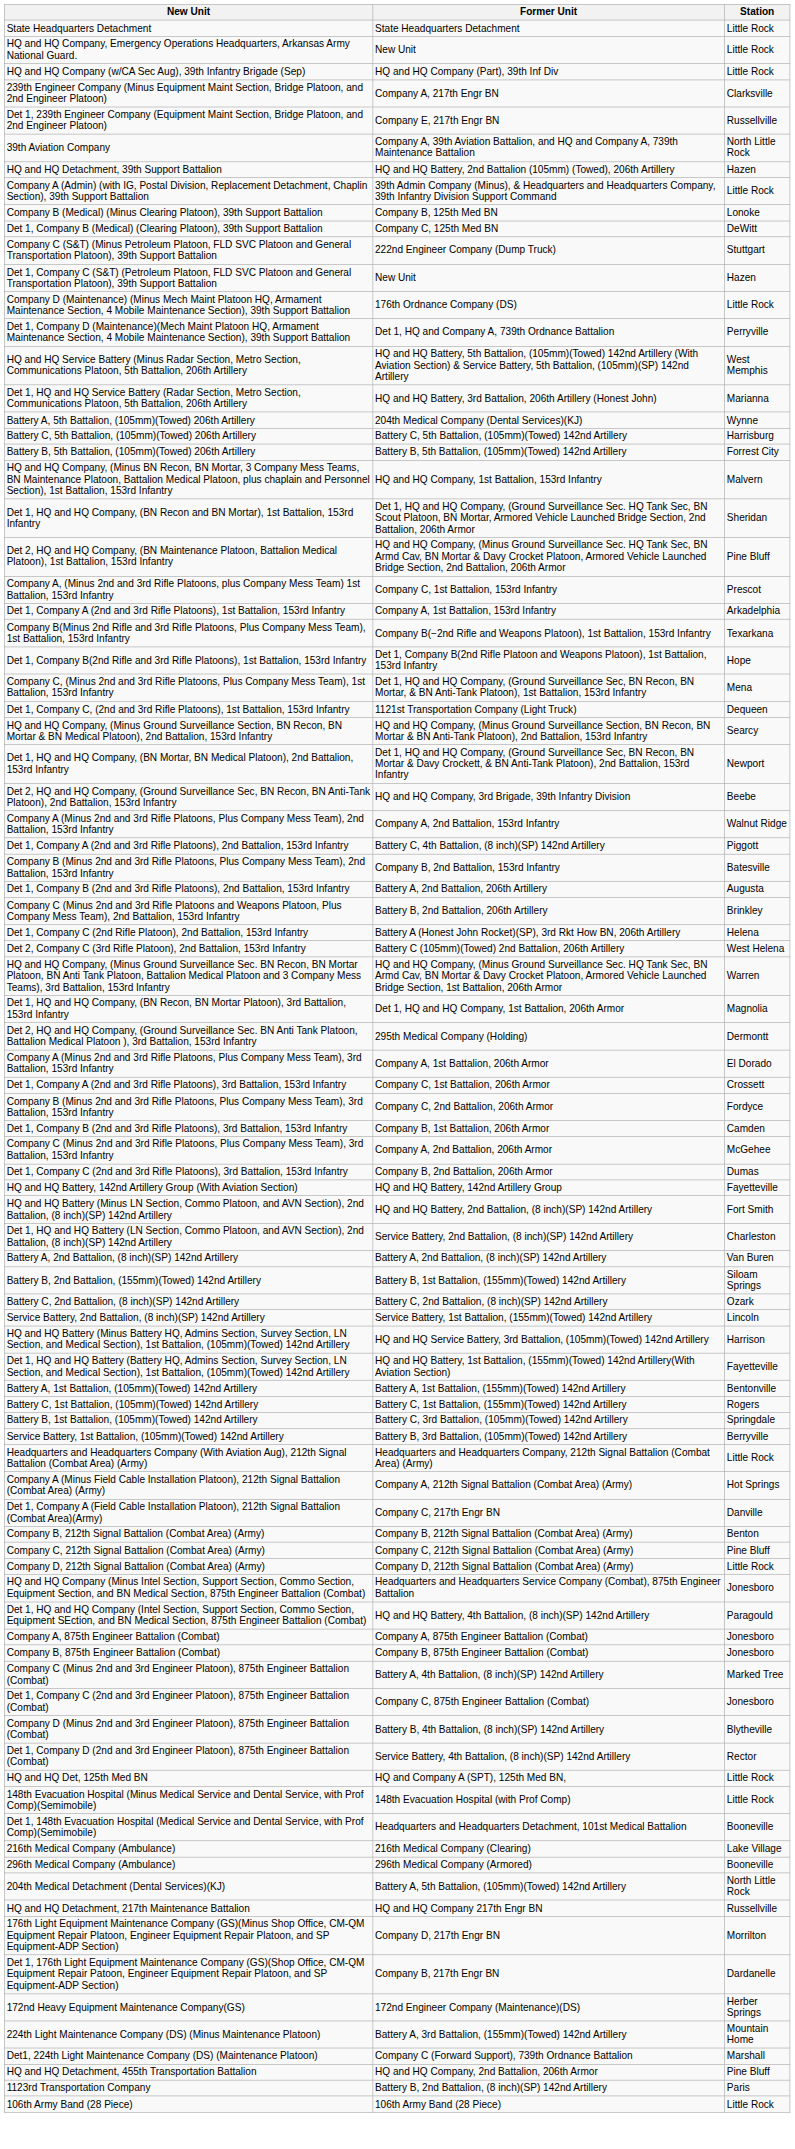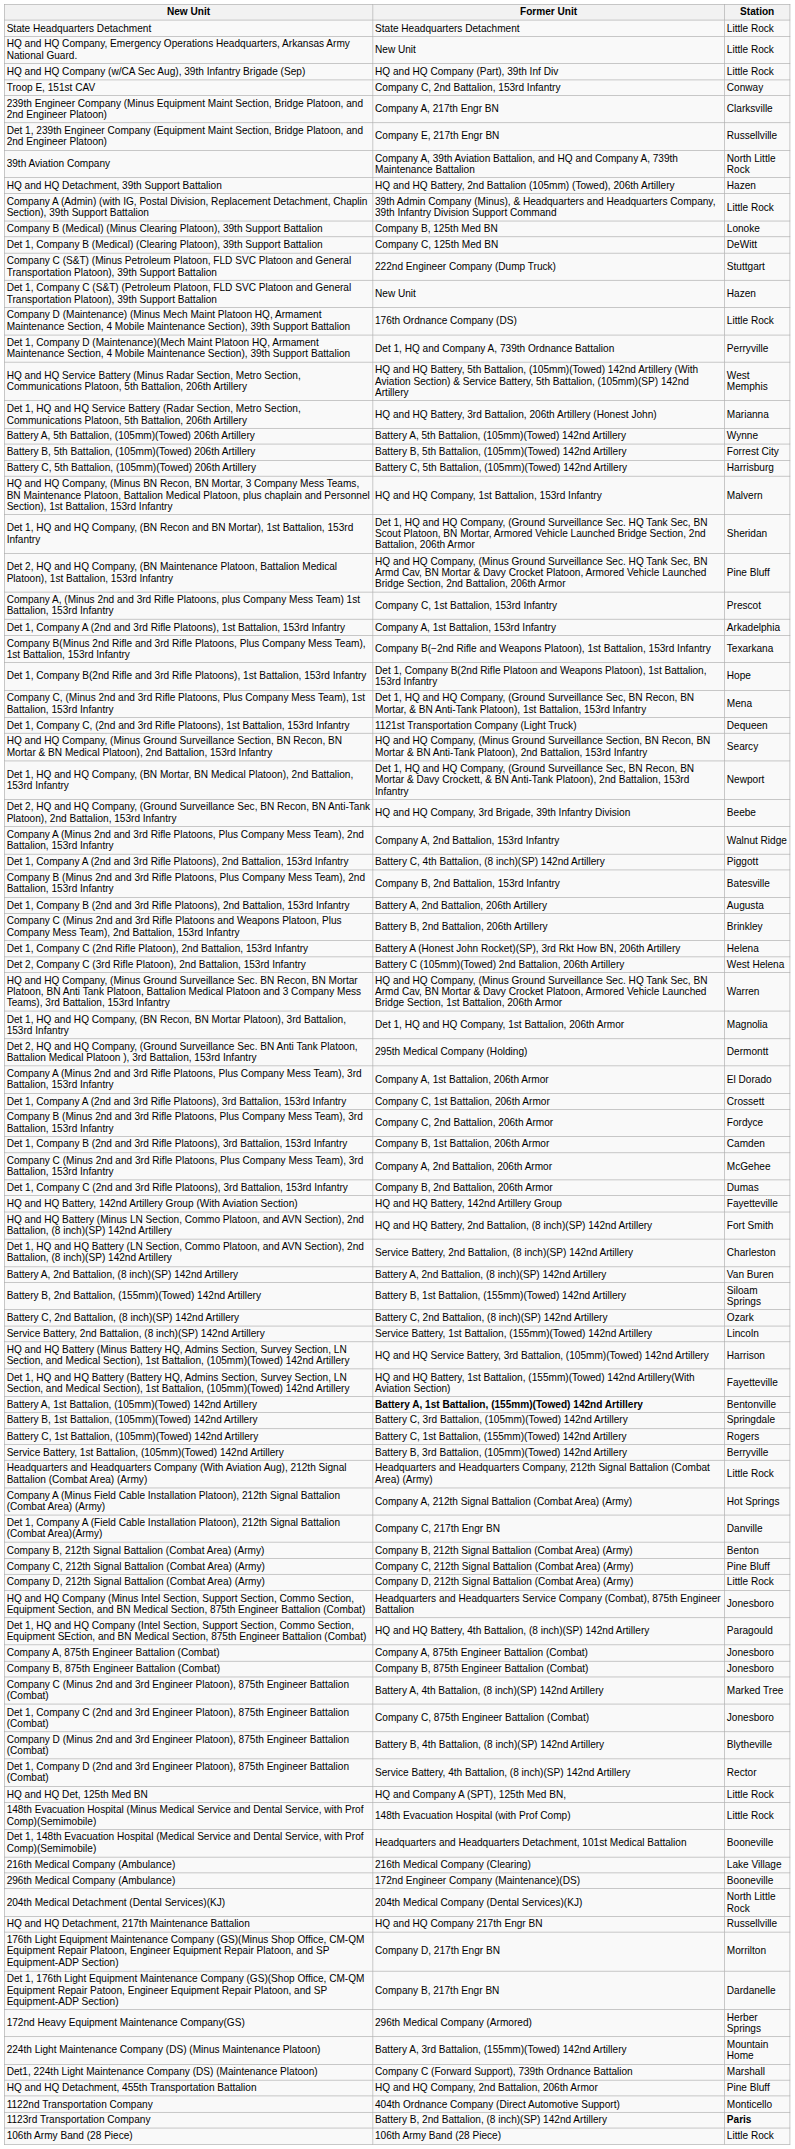+ row: Troop E, 151st CAV | Company C, 2nd Battalion, 153rd Infantry | Conway
Battery A, 5th Battalion, (105mm)(Towed) 206th Artillery | Former Unit: 204th Medical Company (Dental Services)(KJ) -> Battery A, 5th Battalion, (105mm)(Towed) 142nd Artillery
rows swapped: Battery B, 5th Battalion, (105mm)(Towed) 206th Artillery <-> Battery C, 5th Battalion, (105mm)(Towed) 206th Artillery
Battery A, 1st Battalion, (105mm)(Towed) 142nd Artillery | Former Unit: normal -> bold
rows swapped: Battery B, 1st Battalion, (105mm)(Towed) 142nd Artillery <-> Battery C, 1st Battalion, (105mm)(Towed) 142nd Artillery
296th Medical Company (Ambulance) | Former Unit: 296th Medical Company (Armored) -> 172nd Engineer Company (Maintenance)(DS)
204th Medical Detachment (Dental Services)(KJ) | Former Unit: Battery A, 5th Battalion, (105mm)(Towed) 142nd Artillery -> 204th Medical Company (Dental Services)(KJ)
172nd Heavy Equipment Maintenance Company(GS) | Former Unit: 172nd Engineer Company (Maintenance)(DS) -> 296th Medical Company (Armored)
+ row: 1122nd Transportation Company | 404th Ordnance Company (Direct Automotive Support) | Monticello
1123rd Transportation Company | Station: normal -> bold
